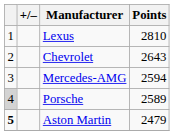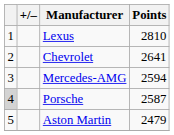Chevrolet | Points: 2643 -> 2641
Porsche | Points: 2589 -> 2587
Aston Martin | column 1: bold -> normal
